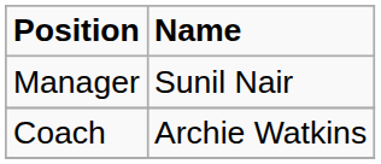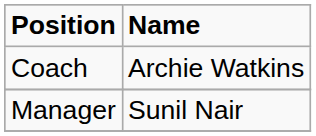rows swapped: Coach <-> Manager
